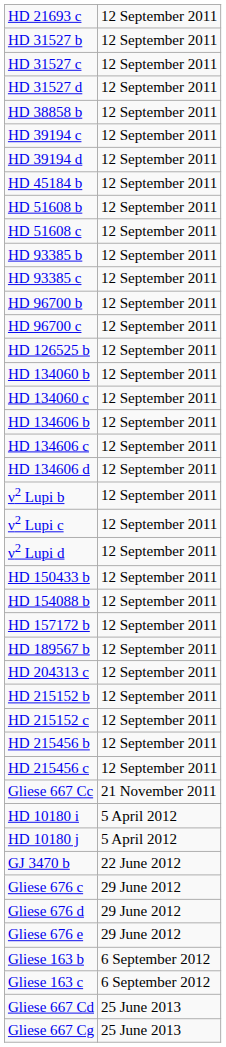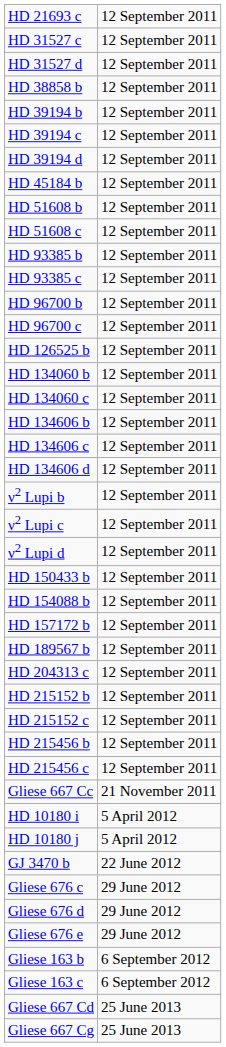- row: HD 31527 b | 12 September 2011
+ row: HD 39194 b | 12 September 2011
